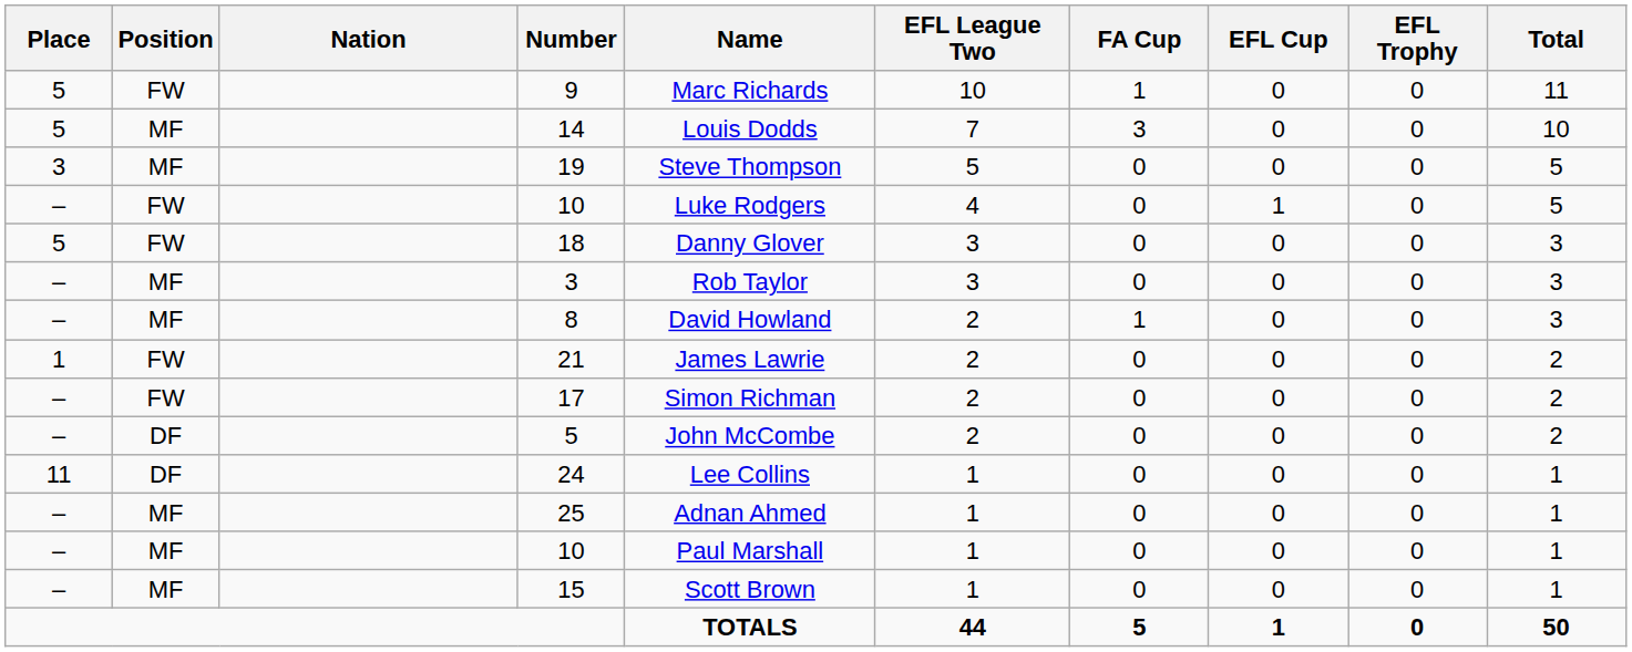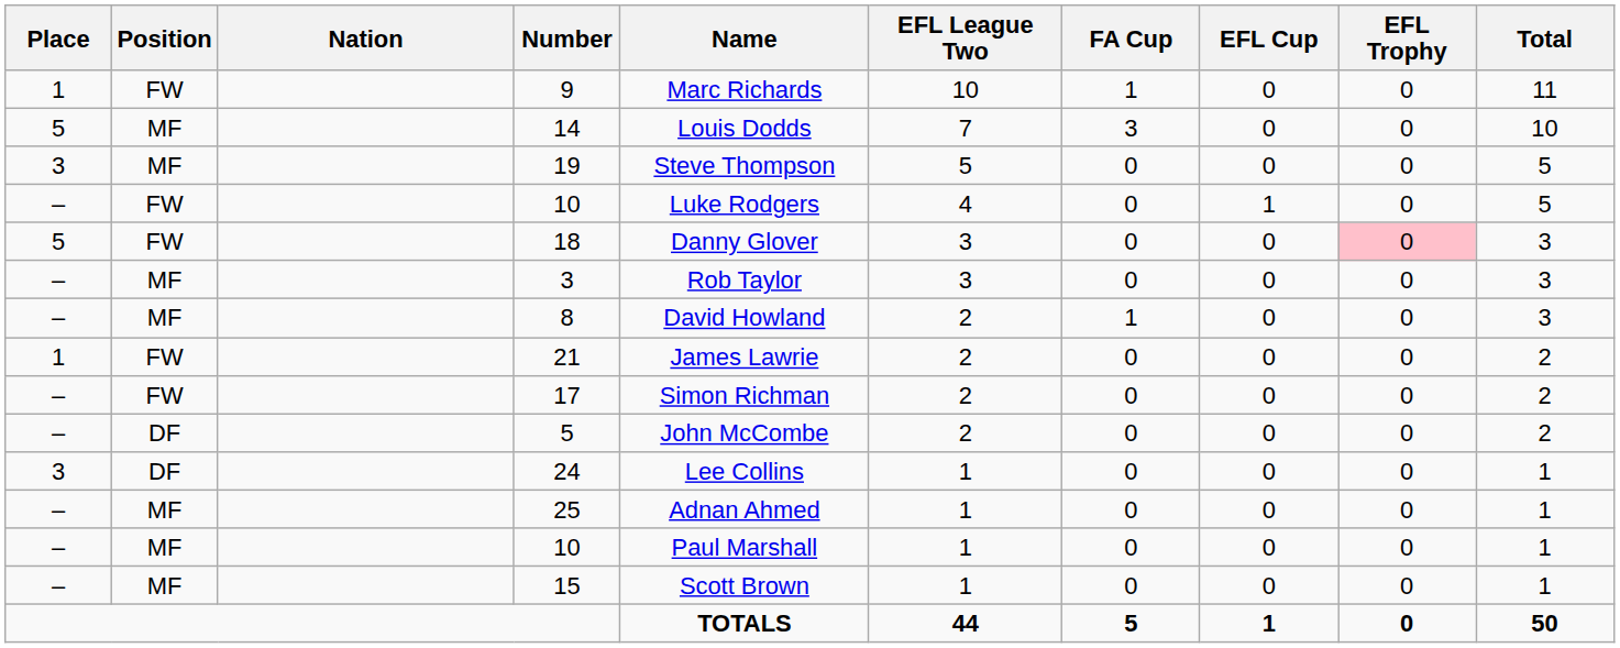9 | Place: 5 -> 1
18 | EFL Trophy: no background -> pink background
24 | Place: 11 -> 3
